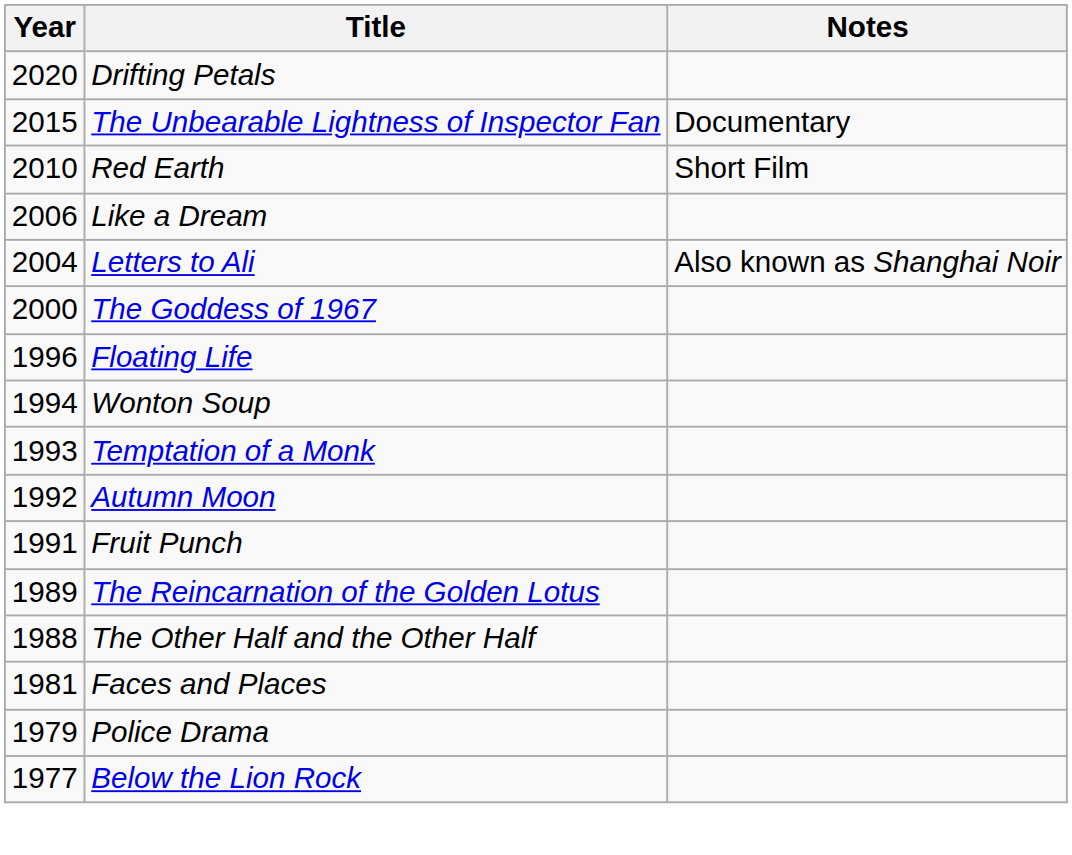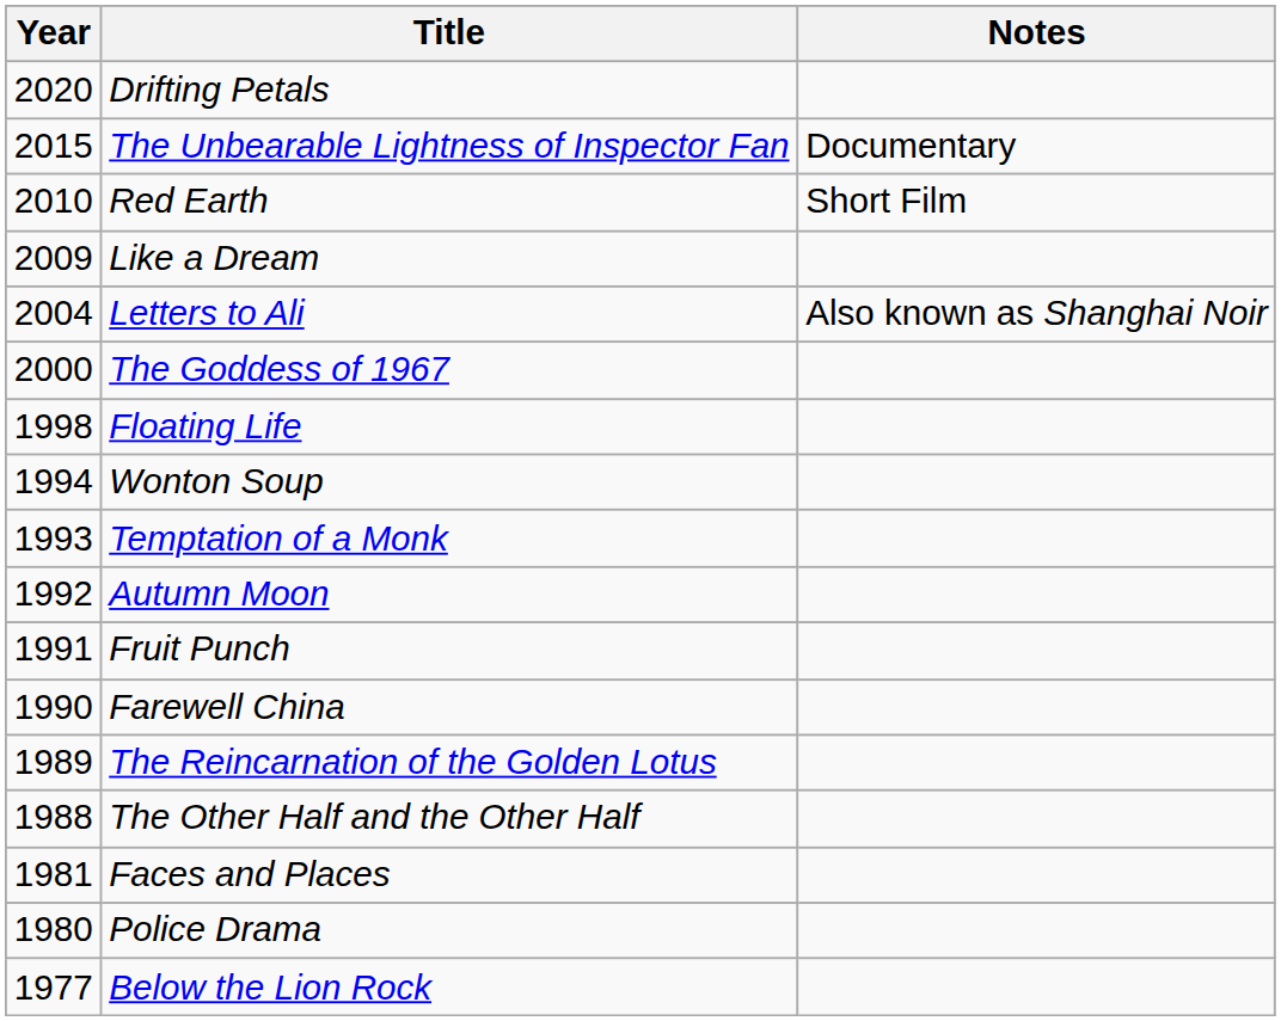Like a Dream | Year: 2006 -> 2009
Floating Life | Year: 1996 -> 1998
+ row: 1990 | Farewell China
Police Drama | Year: 1979 -> 1980
